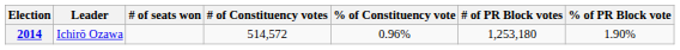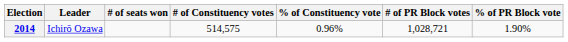2014 | # of Constituency votes: 514,572 -> 514,575
2014 | # of PR Block votes: 1,253,180 -> 1,028,721
